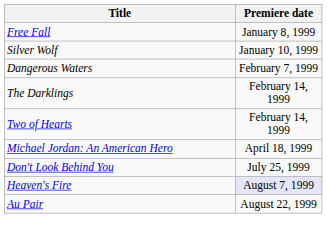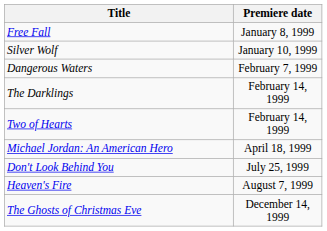Heaven's Fire | Premiere date: lavender background -> no background
- row: Au Pair | August 22, 1999
+ row: The Ghosts of Christmas Eve | December 14, 1999
